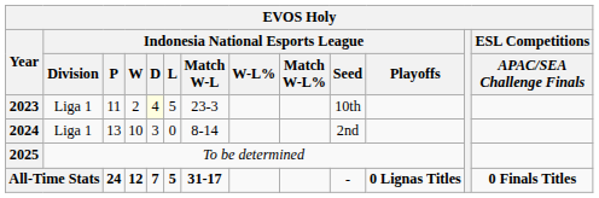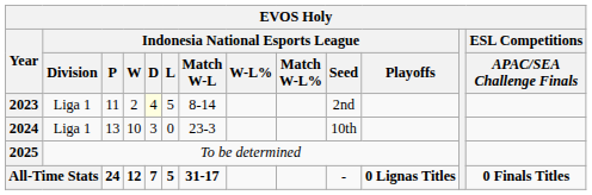2023 | Indonesia National Esports League / Match W-L: 23-3 -> 8-14
2023 | Indonesia National Esports League / Seed: 10th -> 2nd
2024 | Indonesia National Esports League / Match W-L: 8-14 -> 23-3
2024 | Indonesia National Esports League / Seed: 2nd -> 10th
